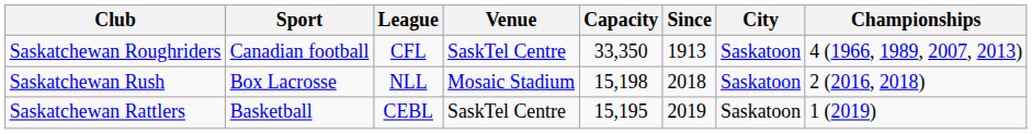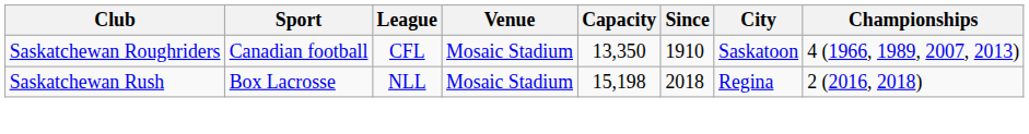Saskatchewan Roughriders | Venue: SaskTel Centre -> Mosaic Stadium
Saskatchewan Roughriders | Capacity: 33,350 -> 13,350
Saskatchewan Roughriders | Since: 1913 -> 1910
Saskatchewan Rush | City: Saskatoon -> Regina
- row: Saskatchewan Rattlers | Basketball | CEBL | SaskTel Centre | 15,195 | 2019 | Saskatoon | 1 (2019)
